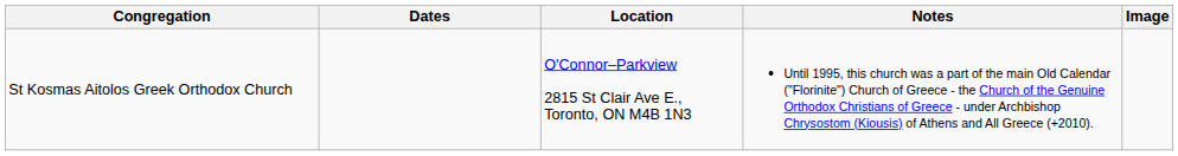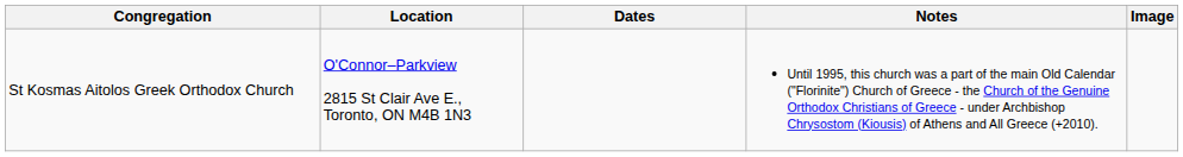columns swapped: Location <-> Dates
